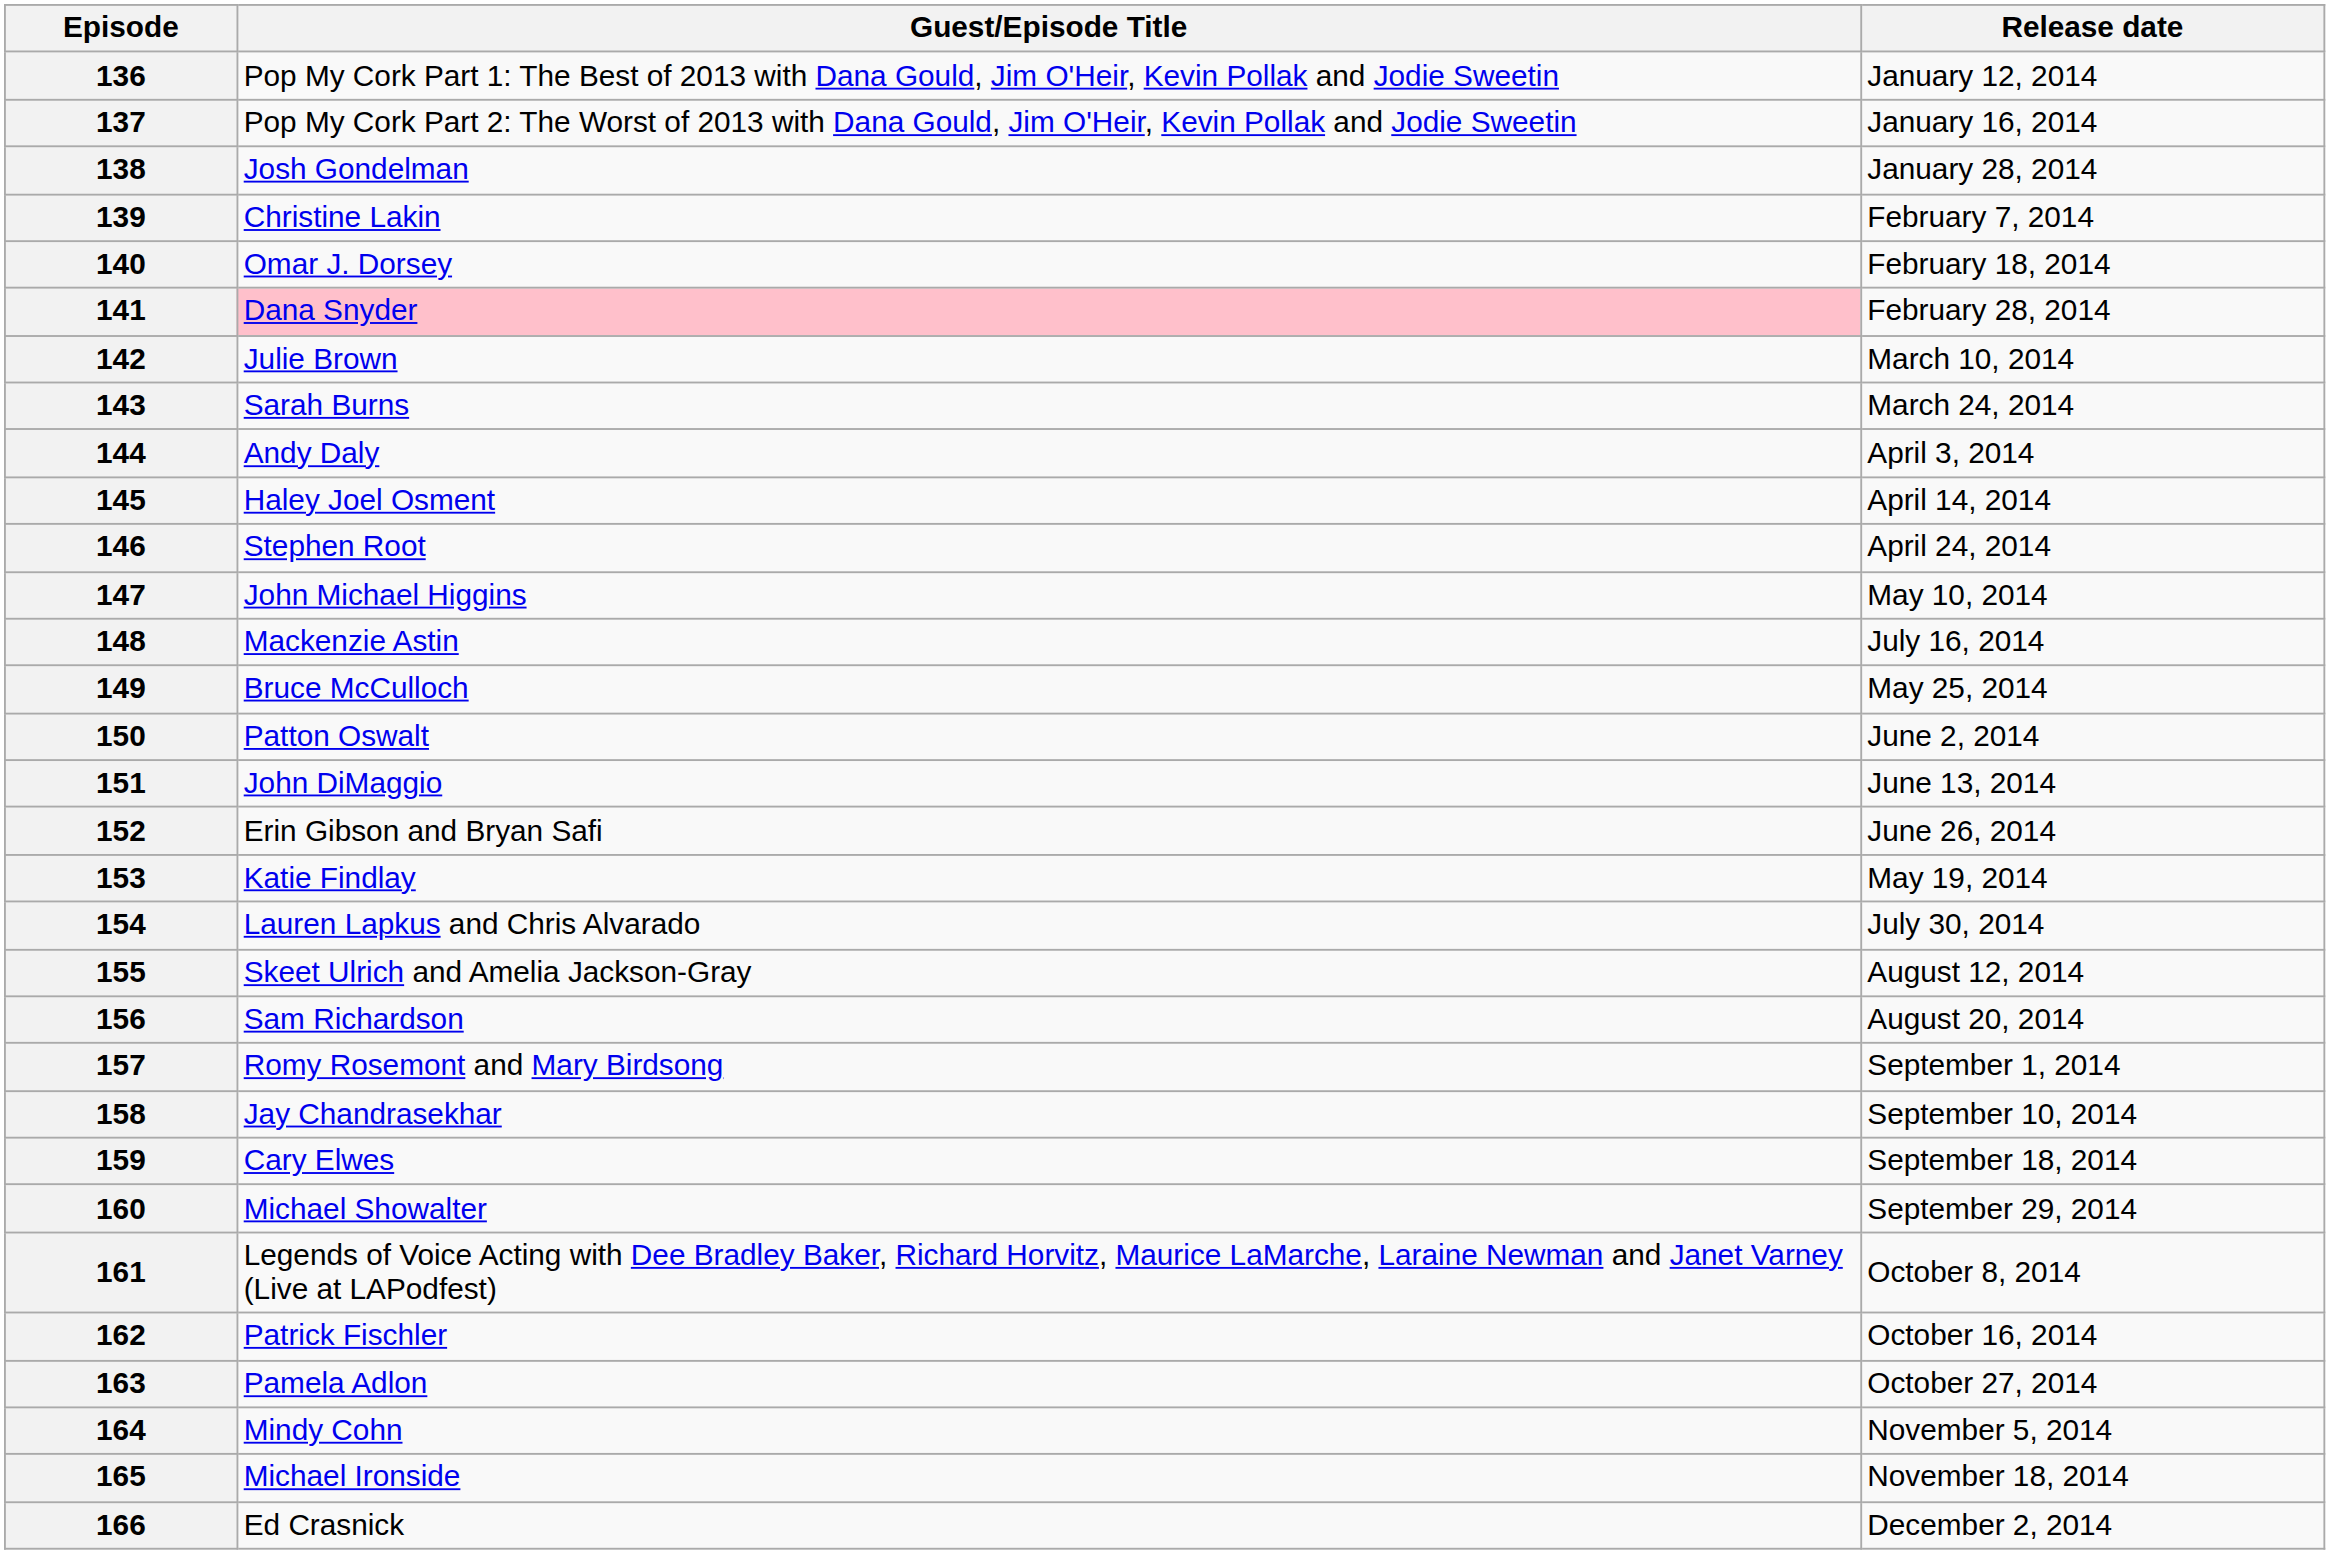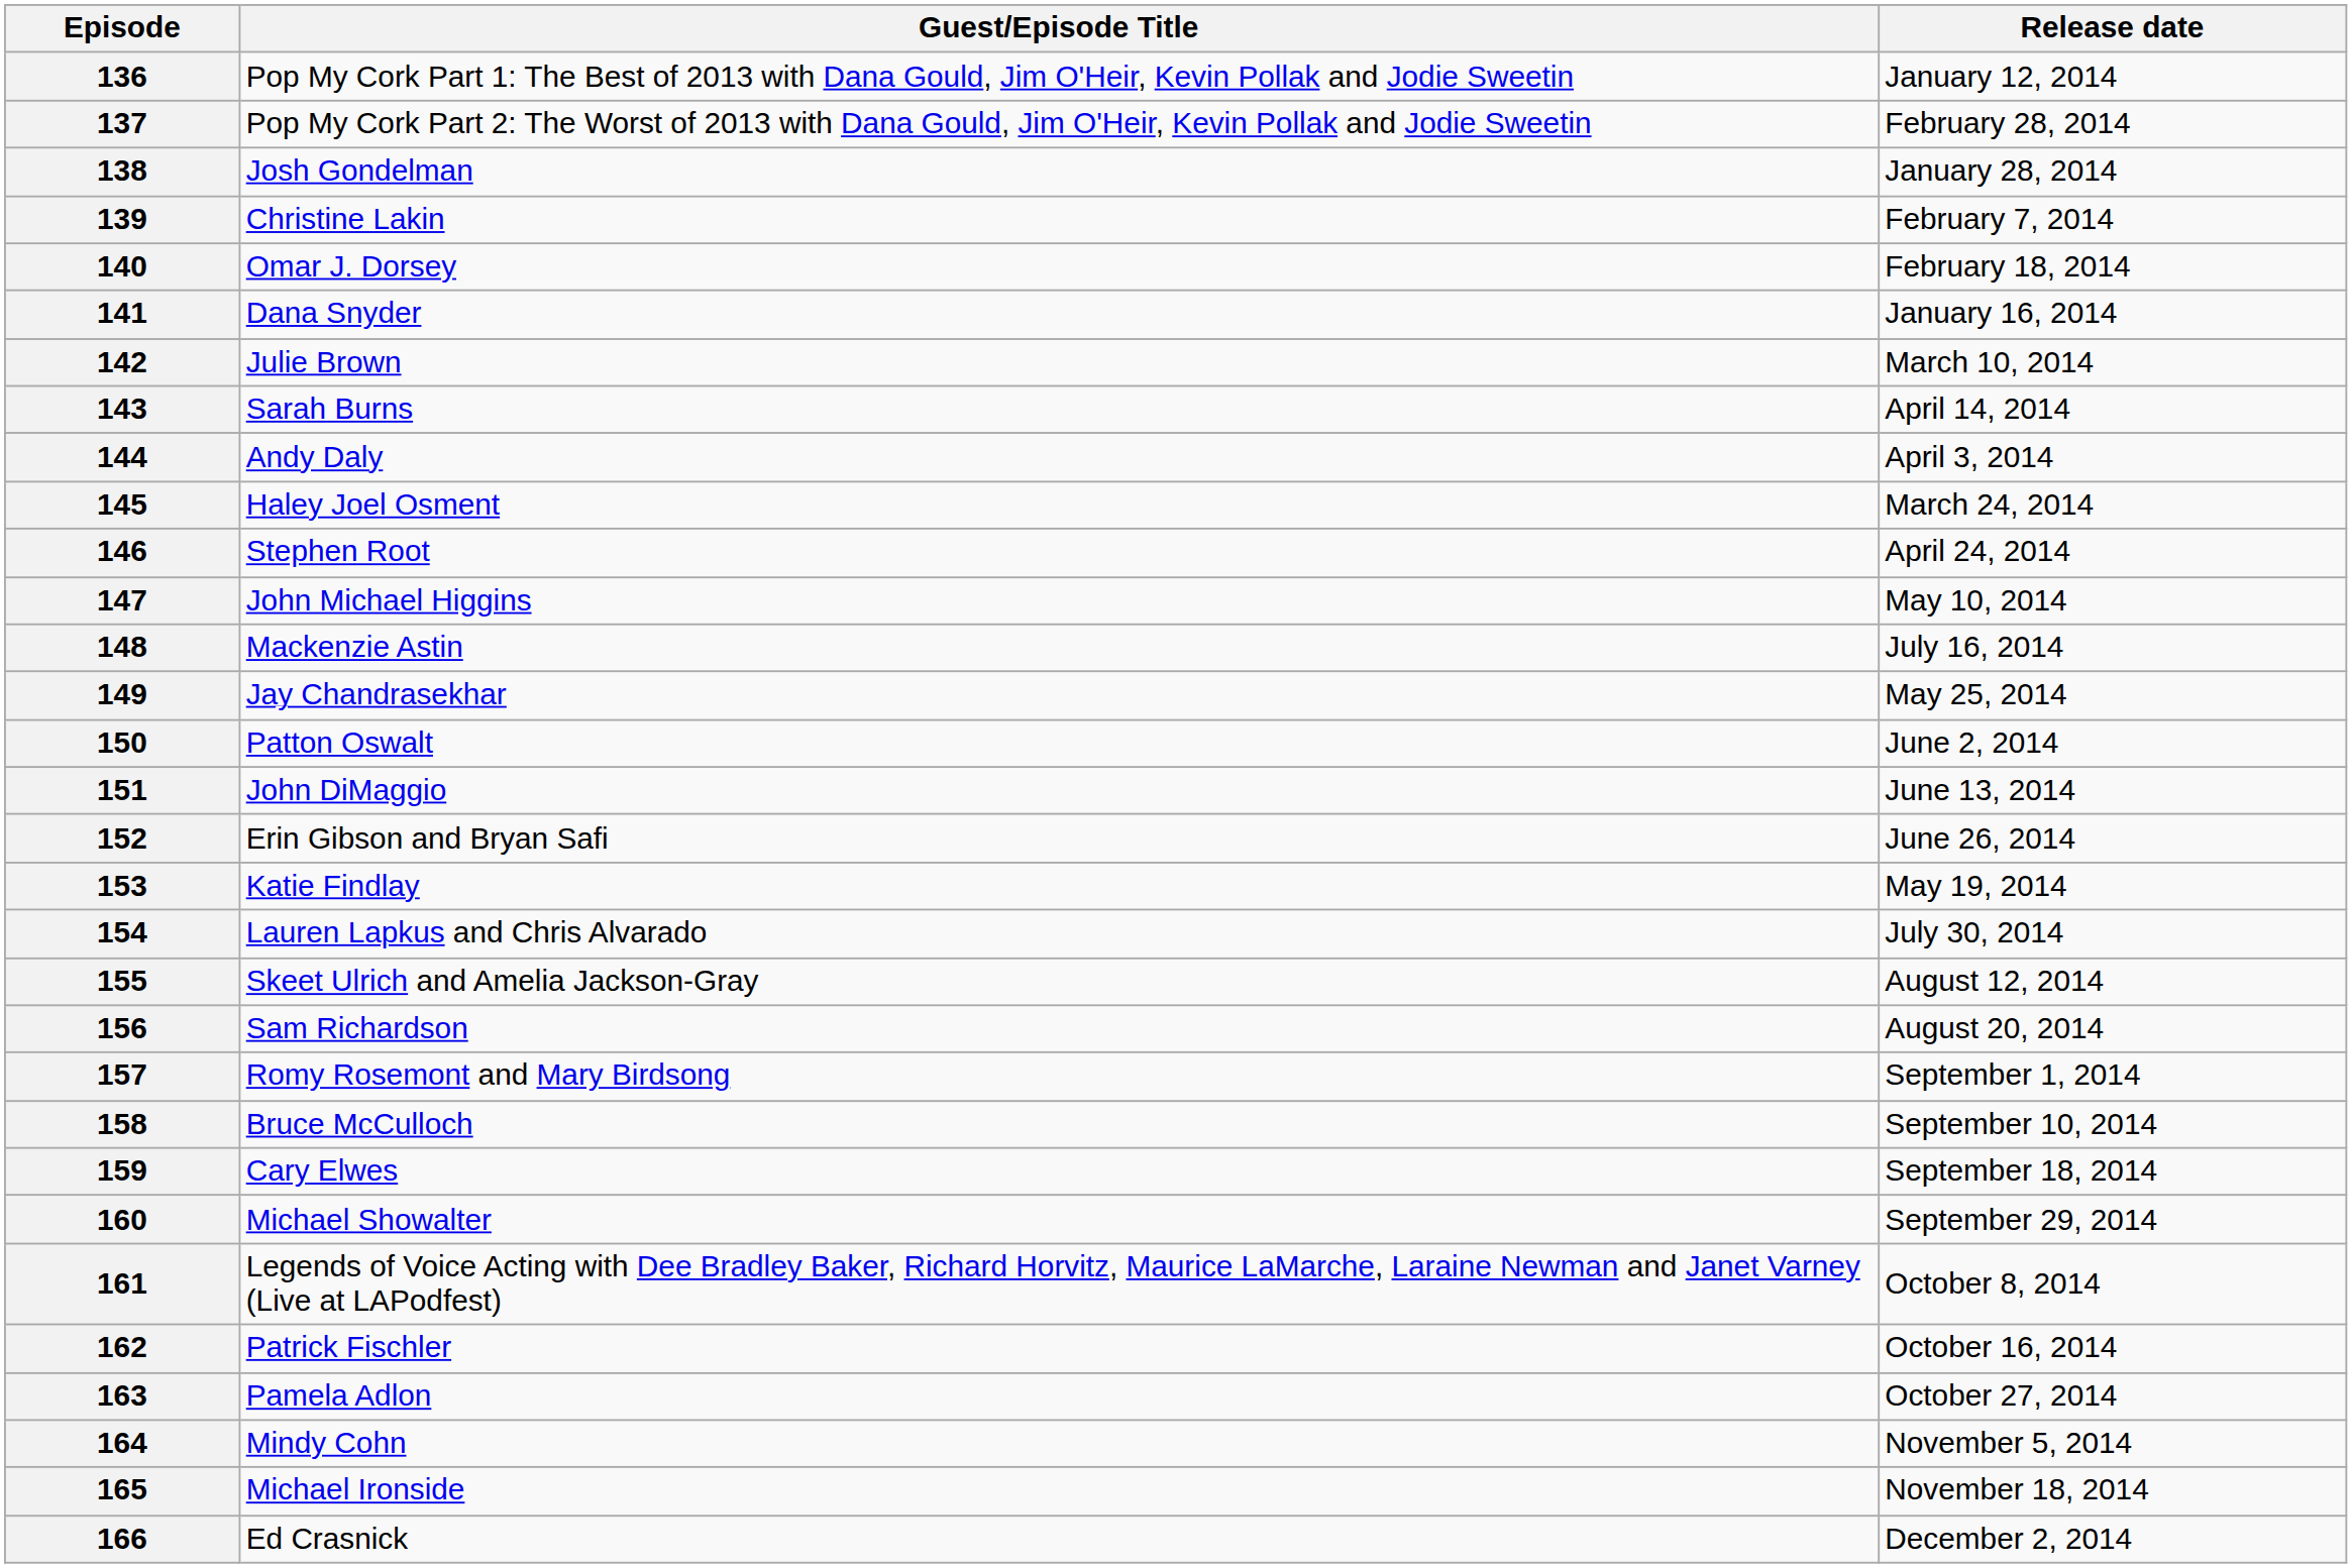137 | Release date: January 16, 2014 -> February 28, 2014
141 | Guest/Episode Title: pink background -> no background
141 | Release date: February 28, 2014 -> January 16, 2014
143 | Release date: March 24, 2014 -> April 14, 2014
145 | Release date: April 14, 2014 -> March 24, 2014
149 | Guest/Episode Title: Bruce McCulloch -> Jay Chandrasekhar
158 | Guest/Episode Title: Jay Chandrasekhar -> Bruce McCulloch
